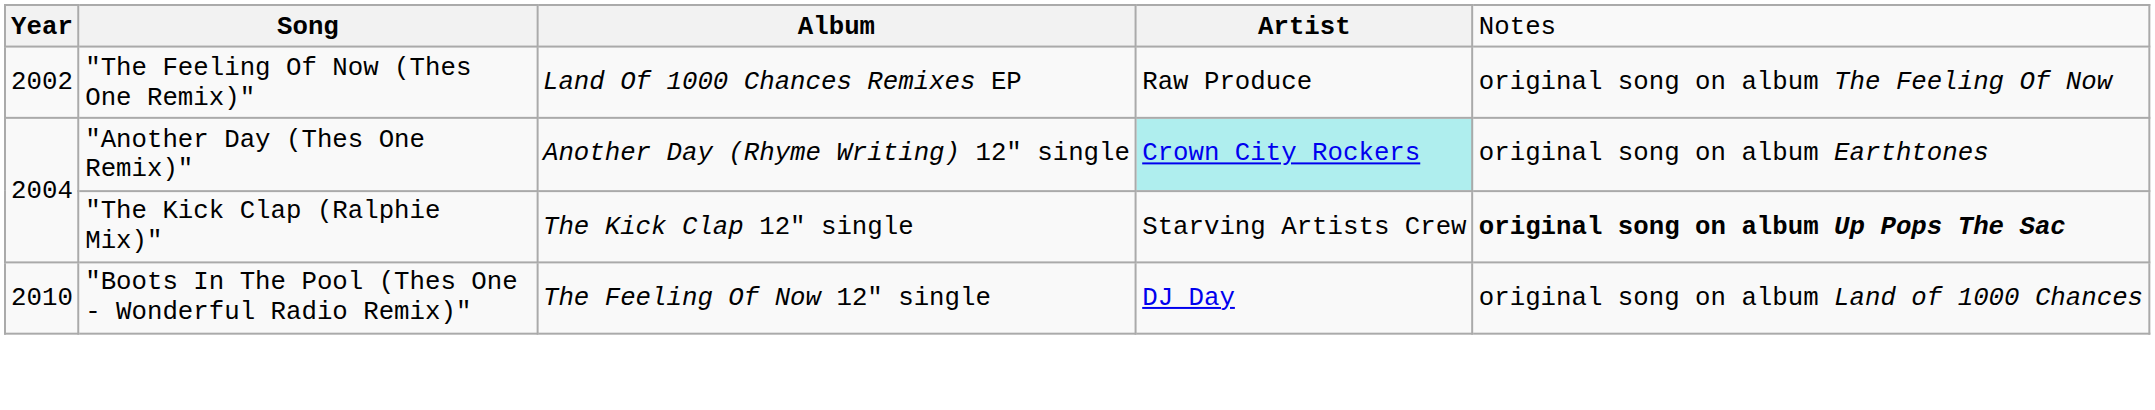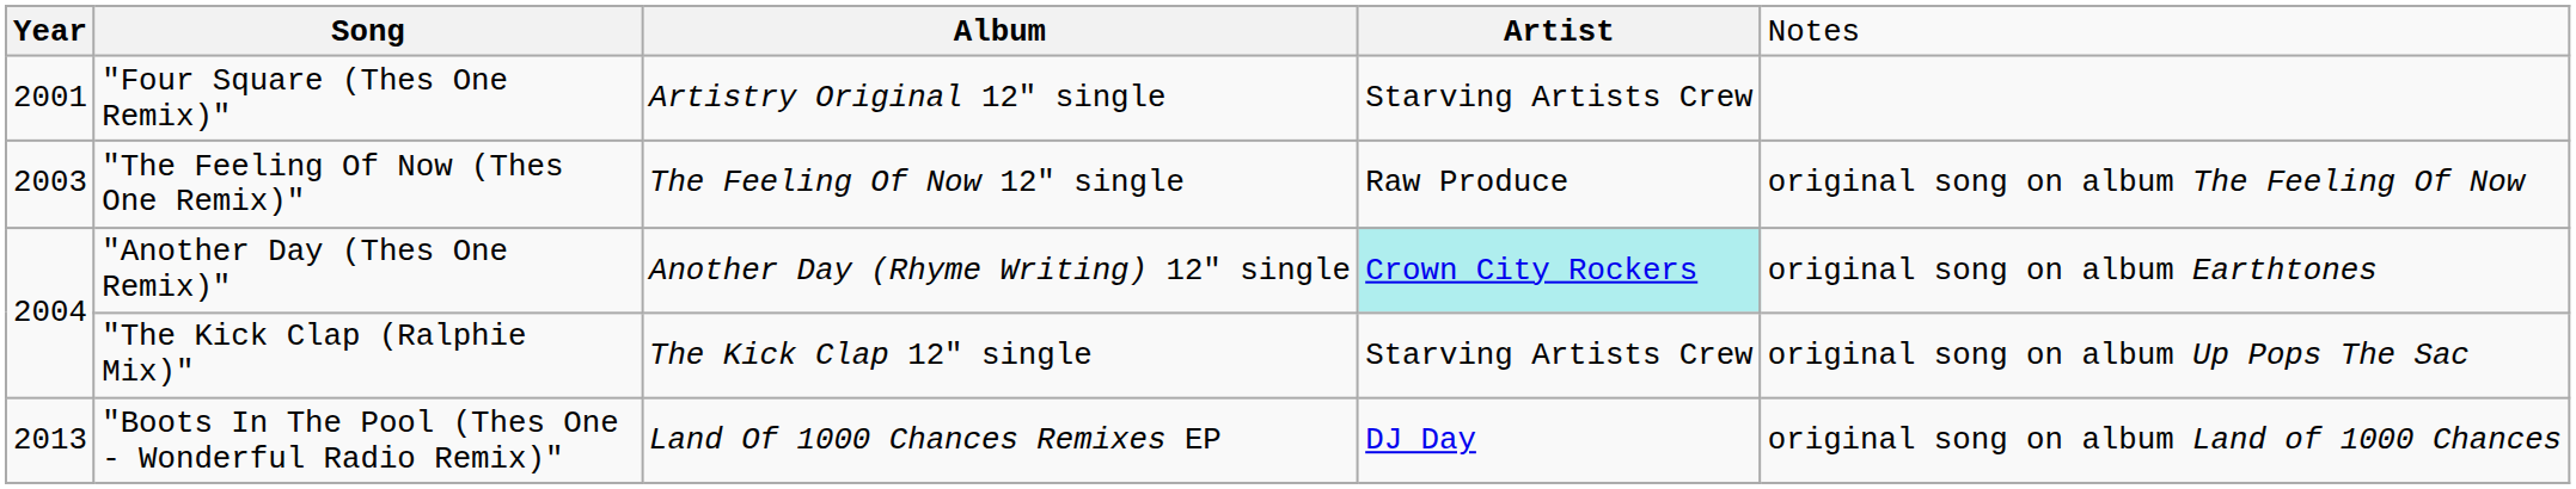+ row: 2001 | "Four Square (Thes One Remix)" | Artistry Original 12" single | Starving Artists Crew
"The Feeling Of Now (Thes One Remix)" | column 1: 2002 -> 2003
"The Feeling Of Now (Thes One Remix)" | column 3: Land Of 1000 Chances Remixes EP -> The Feeling Of Now 12" single
"The Kick Clap (Ralphie Mix)" | column 5: bold -> normal
"Boots In The Pool (Thes One - Wonderful Radio Remix)" | column 1: 2010 -> 2013
"Boots In The Pool (Thes One - Wonderful Radio Remix)" | column 3: The Feeling Of Now 12" single -> Land Of 1000 Chances Remixes EP
